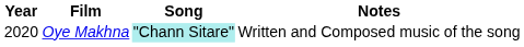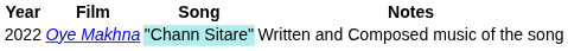Oye Makhna | Year: 2020 -> 2022
